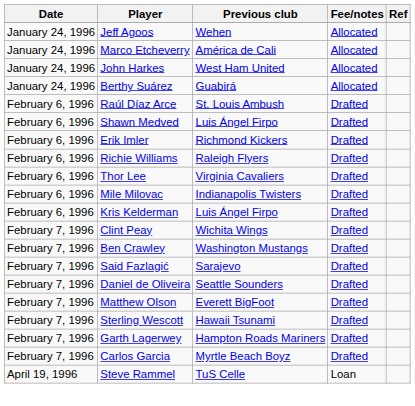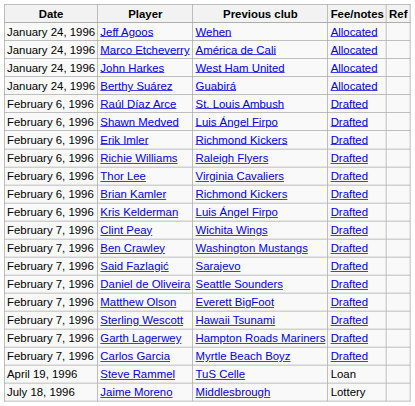+ row: February 6, 1996 | Brian Kamler | Richmond Kickers | Drafted
- row: February 6, 1996 | Mile Milovac | Indianapolis Twisters | Drafted
+ row: July 18, 1996 | Jaime Moreno | Middlesbrough | Lottery
